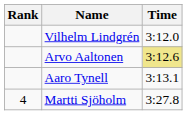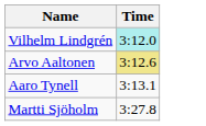- column: Rank | 4
Vilhelm Lindgrén | Time: no background -> paleturquoise background
